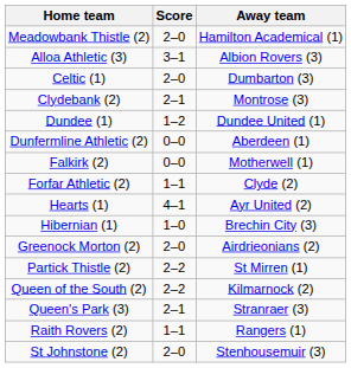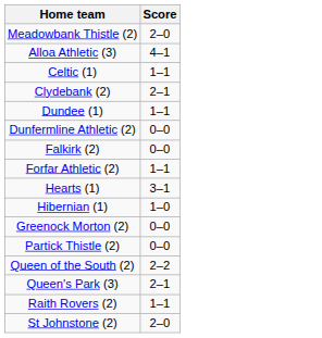- column: Away team | Hamilton Academical (1) | Albion Rovers (3) | Dumbarton (3) | Montrose (3) | Dundee United (1) | Aberdeen (1) | Motherwell (1) | Clyde (2) | Ayr United (2) | Brechin City (3) | Airdrieonians (2) | St Mirren (1) | Kilmarnock (2) | Stranraer (3) | Rangers (1) | Stenhousemuir (3)
Alloa Athletic (3) | Score: 3–1 -> 4–1
Celtic (1) | Score: 2–0 -> 1–1
Dundee (1) | Score: 1–2 -> 1–1
Hearts (1) | Score: 4–1 -> 3–1
Greenock Morton (2) | Score: 2–0 -> 0–0
Partick Thistle (2) | Score: 2–2 -> 0–0
